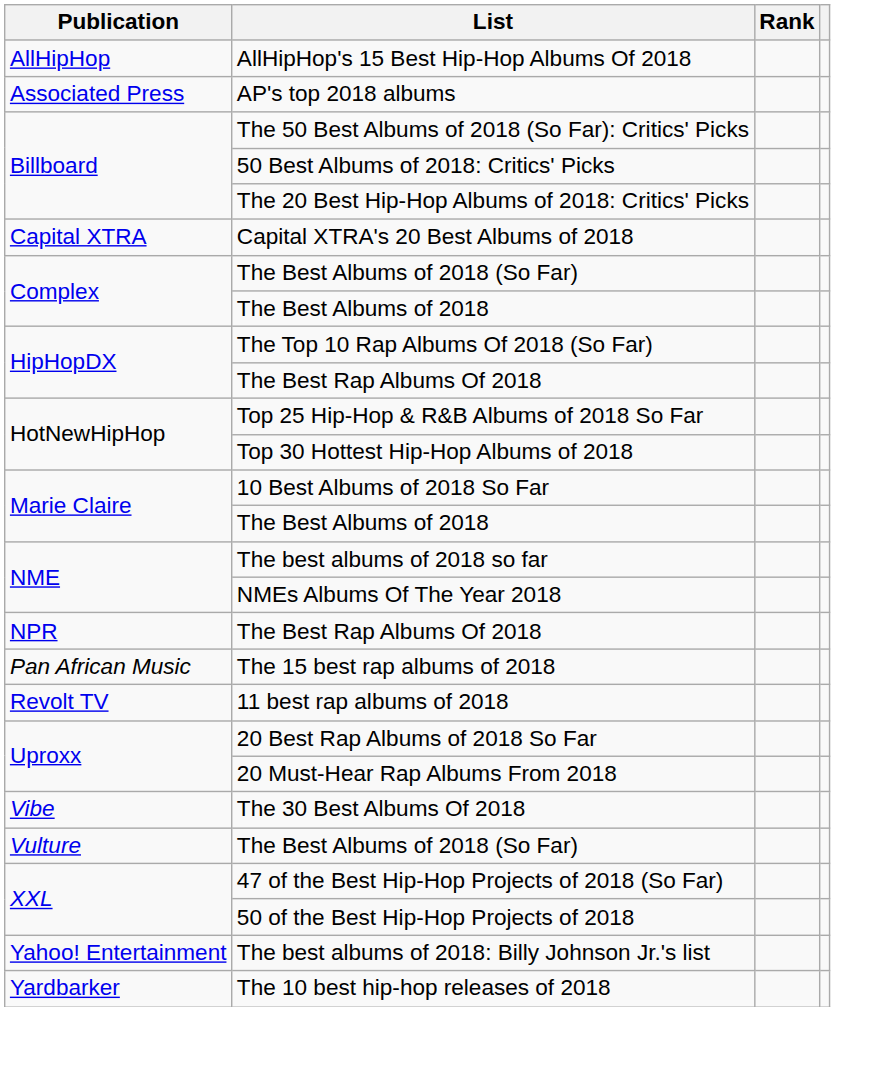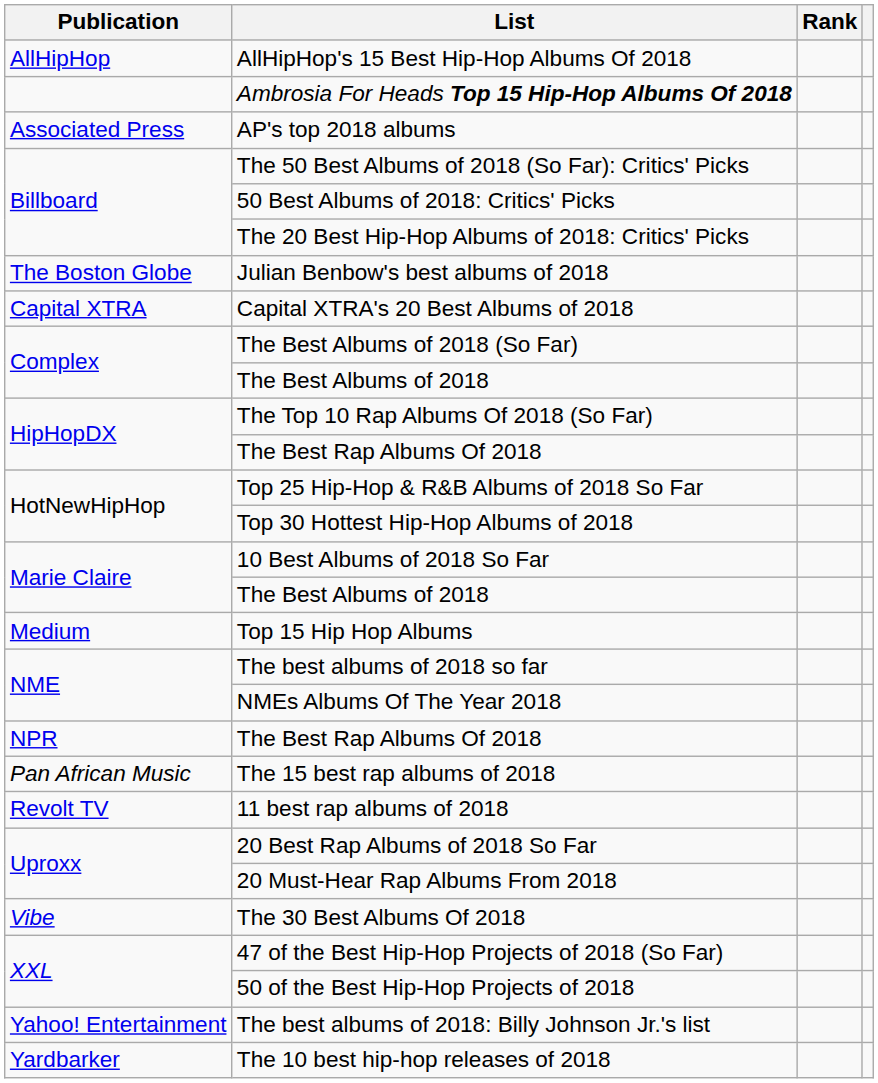+ row: Ambrosia For Heads Top 15 Hip-Hop Albums Of 2018
+ row: The Boston Globe | Julian Benbow's best albums of 2018
+ row: Medium | Top 15 Hip Hop Albums
- row: Vulture | The Best Albums of 2018 (So Far)
